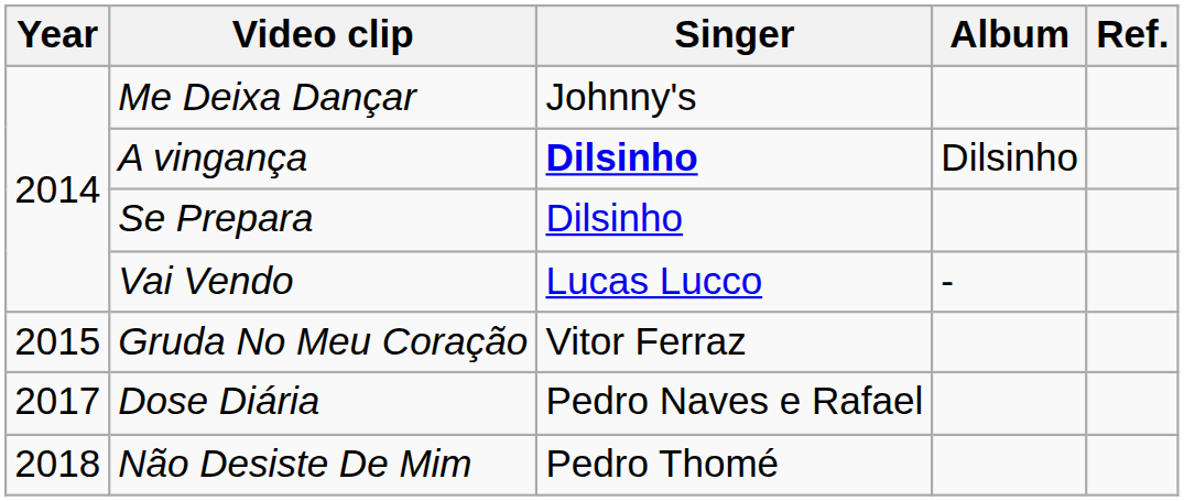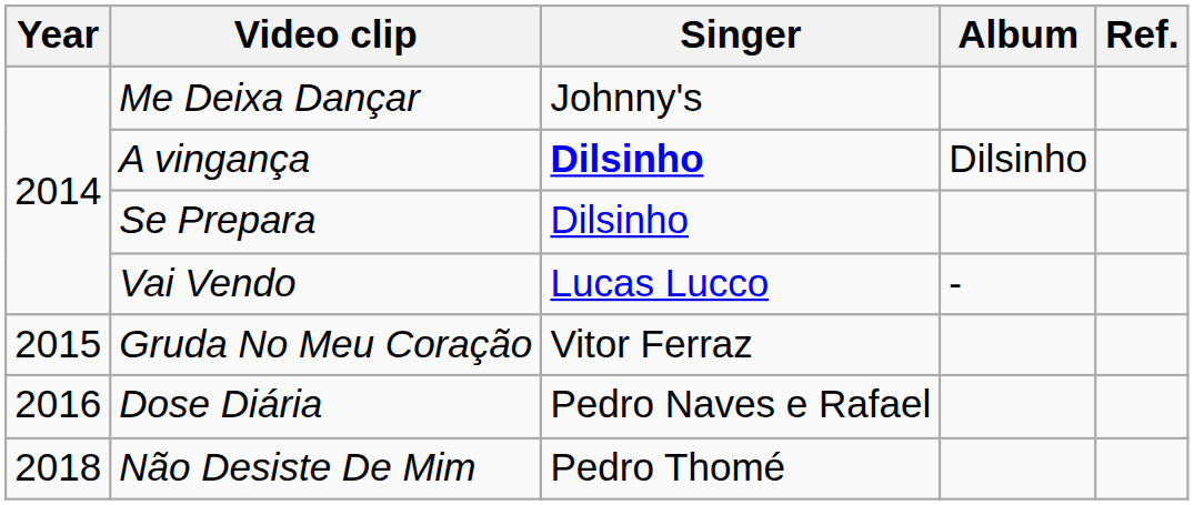Dose Diária | Year: 2017 -> 2016
